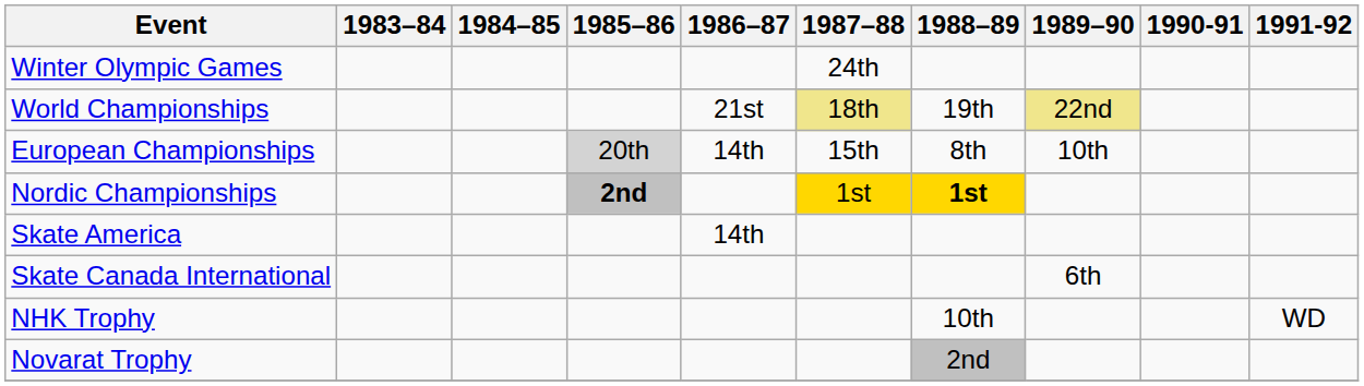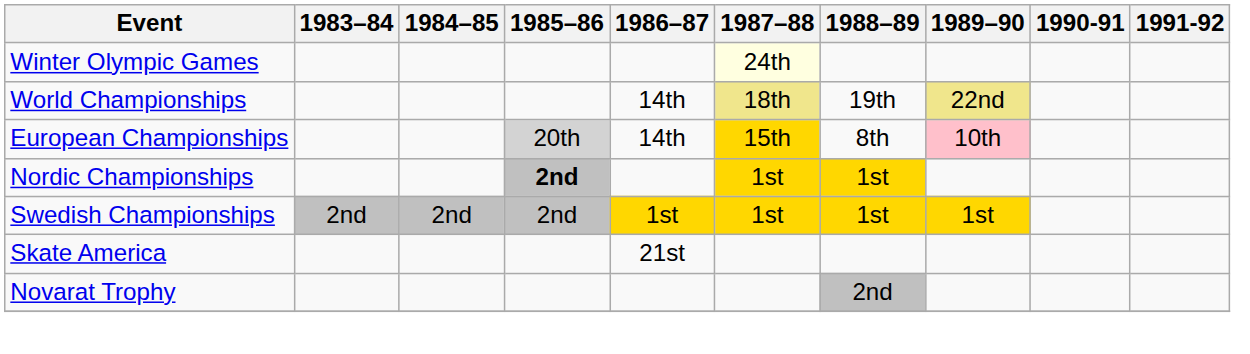Winter Olympic Games | 1987–88: no background -> lightyellow background
World Championships | 1986–87: 21st -> 14th
European Championships | 1987–88: no background -> gold background
European Championships | 1989–90: no background -> pink background
Nordic Championships | 1988–89: bold -> normal
+ row: Swedish Championships | 2nd | 2nd | 2nd | 1st | 1st | 1st | 1st
Skate America | 1986–87: 14th -> 21st
- row: Skate Canada International | 6th
- row: NHK Trophy | 10th | WD
